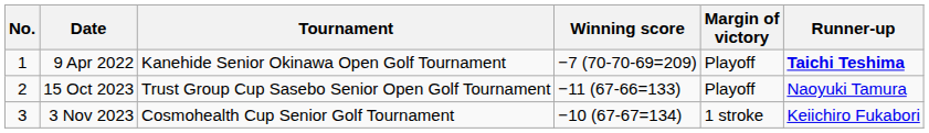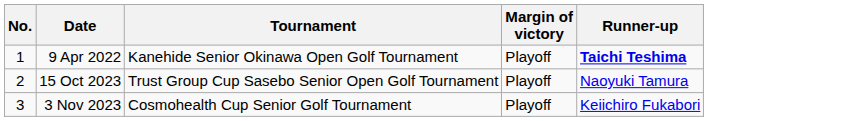- column: Winning score | −7 (70-70-69=209) | −11 (67-66=133) | −10 (67-67=134)
3 Nov 2023 | Margin of victory: 1 stroke -> Playoff
